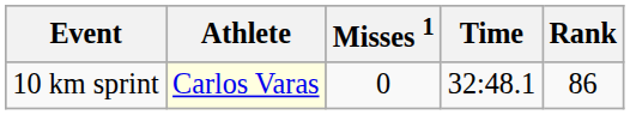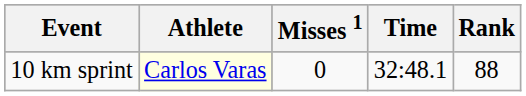10 km sprint | Rank: 86 -> 88
